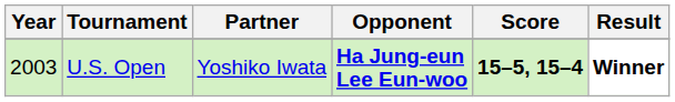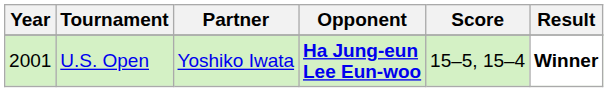U.S. Open | Year: 2003 -> 2001
U.S. Open | Score: bold -> normal
